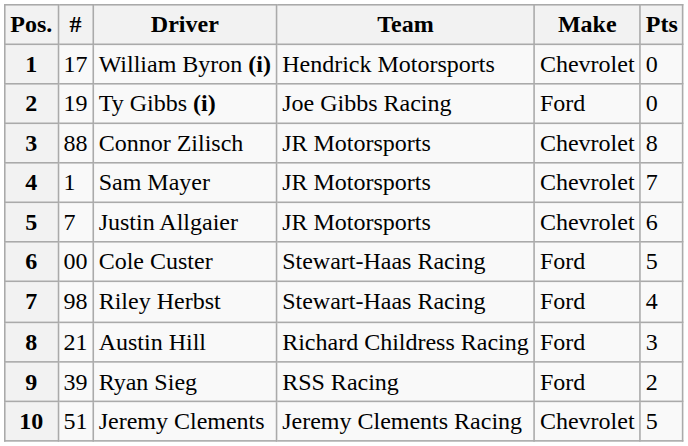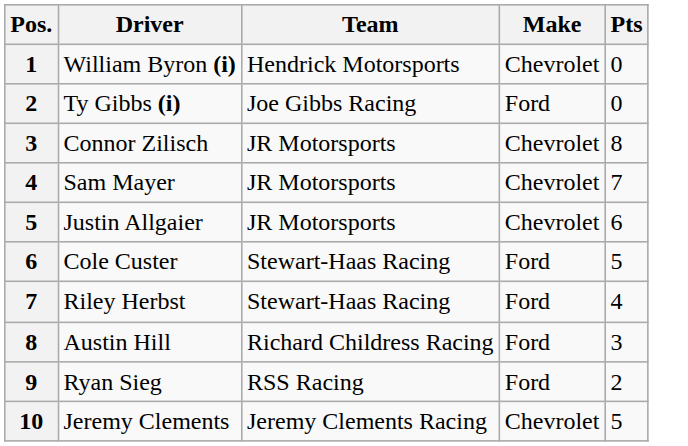- column: # | 17 | 19 | 88 | 1 | 7 | 00 | 98 | 21 | 39 | 51
